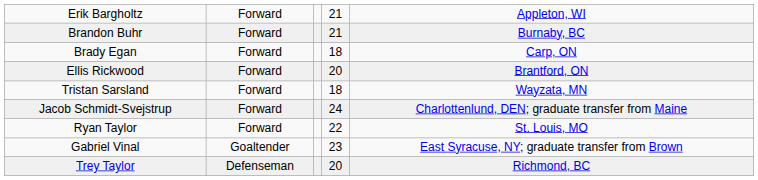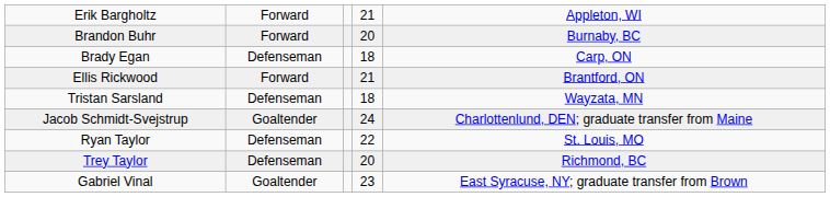Brandon Buhr | column 4: 21 -> 20
Brady Egan | column 2: Forward -> Defenseman
Ellis Rickwood | column 4: 20 -> 21
Tristan Sarsland | column 2: Forward -> Defenseman
Jacob Schmidt-Svejstrup | column 2: Forward -> Goaltender
Ryan Taylor | column 2: Forward -> Defenseman
rows swapped: Trey Taylor <-> Gabriel Vinal
